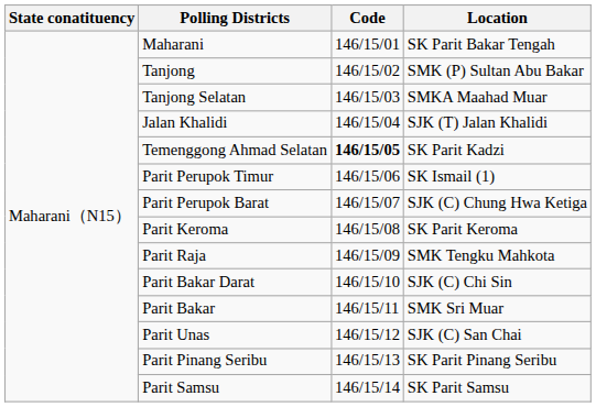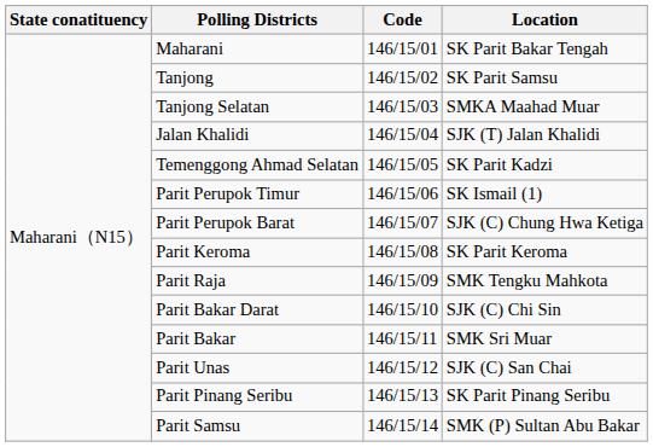Tanjong | Location: SMK (P) Sultan Abu Bakar -> SK Parit Samsu
Temenggong Ahmad Selatan | Code: bold -> normal
Parit Samsu | Location: SK Parit Samsu -> SMK (P) Sultan Abu Bakar
